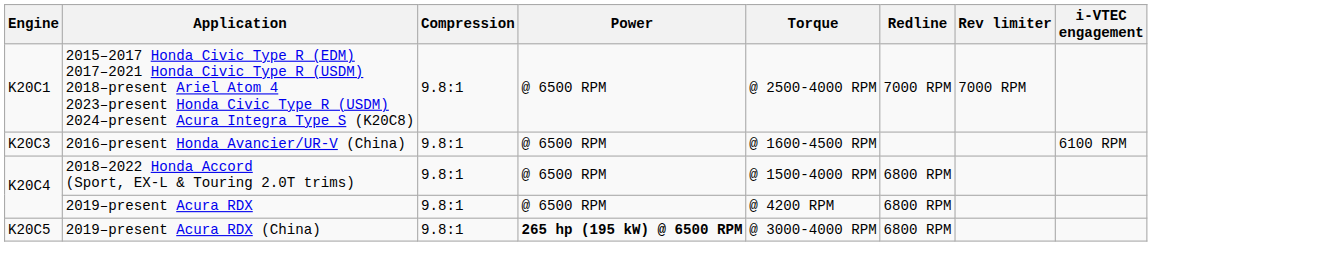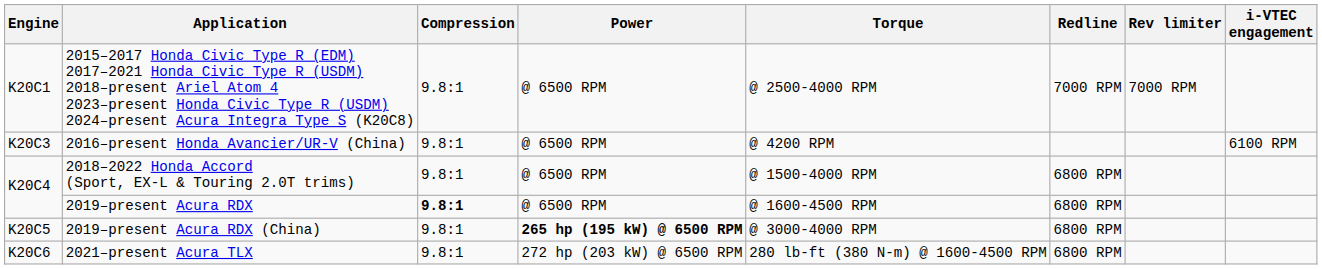2016–present Honda Avancier/UR-V (China) | Torque: @ 1600-4500 RPM -> @ 4200 RPM
2019–present Acura RDX | Compression: normal -> bold
2019–present Acura RDX | Torque: @ 4200 RPM -> @ 1600-4500 RPM
+ row: K20C6 | 2021–present Acura TLX | 9.8:1 | 272 hp (203 kW) @ 6500 RPM | 280 lb-ft (380 N-m) @ 1600-4500 RPM | 6800 RPM
